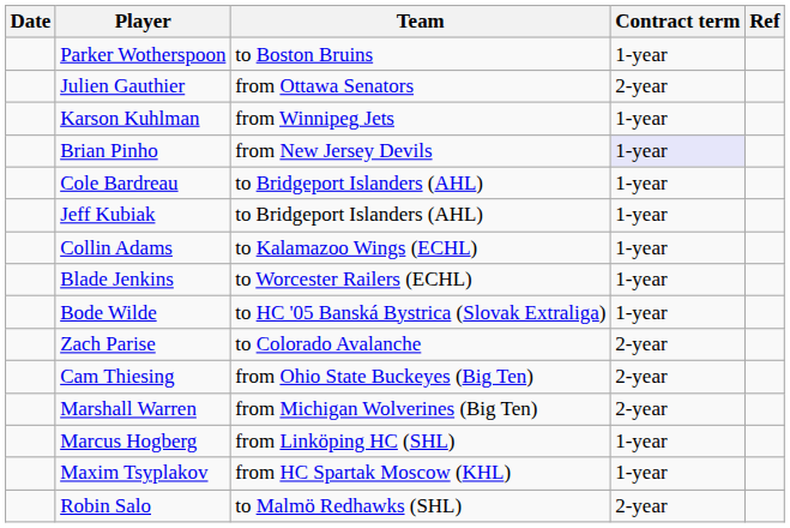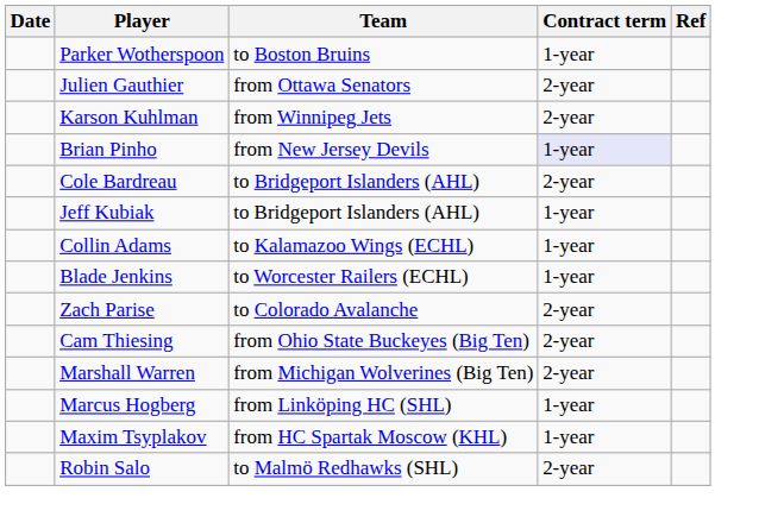Karson Kuhlman | Contract term: 1-year -> 2-year
Cole Bardreau | Contract term: 1-year -> 2-year
- row: Bode Wilde | to HC '05 Banská Bystrica (Slovak Extraliga) | 1-year
